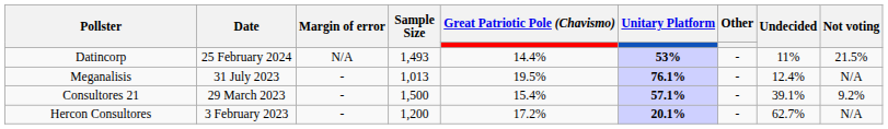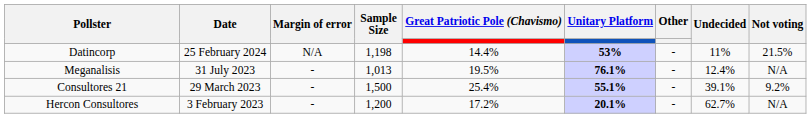Datincorp | Sample Size: 1,493 -> 1,198
Consultores 21 | Great Patriotic Pole (Chavismo): 15.4% -> 25.4%
Consultores 21 | Unitary Platform: 57.1% -> 55.1%
